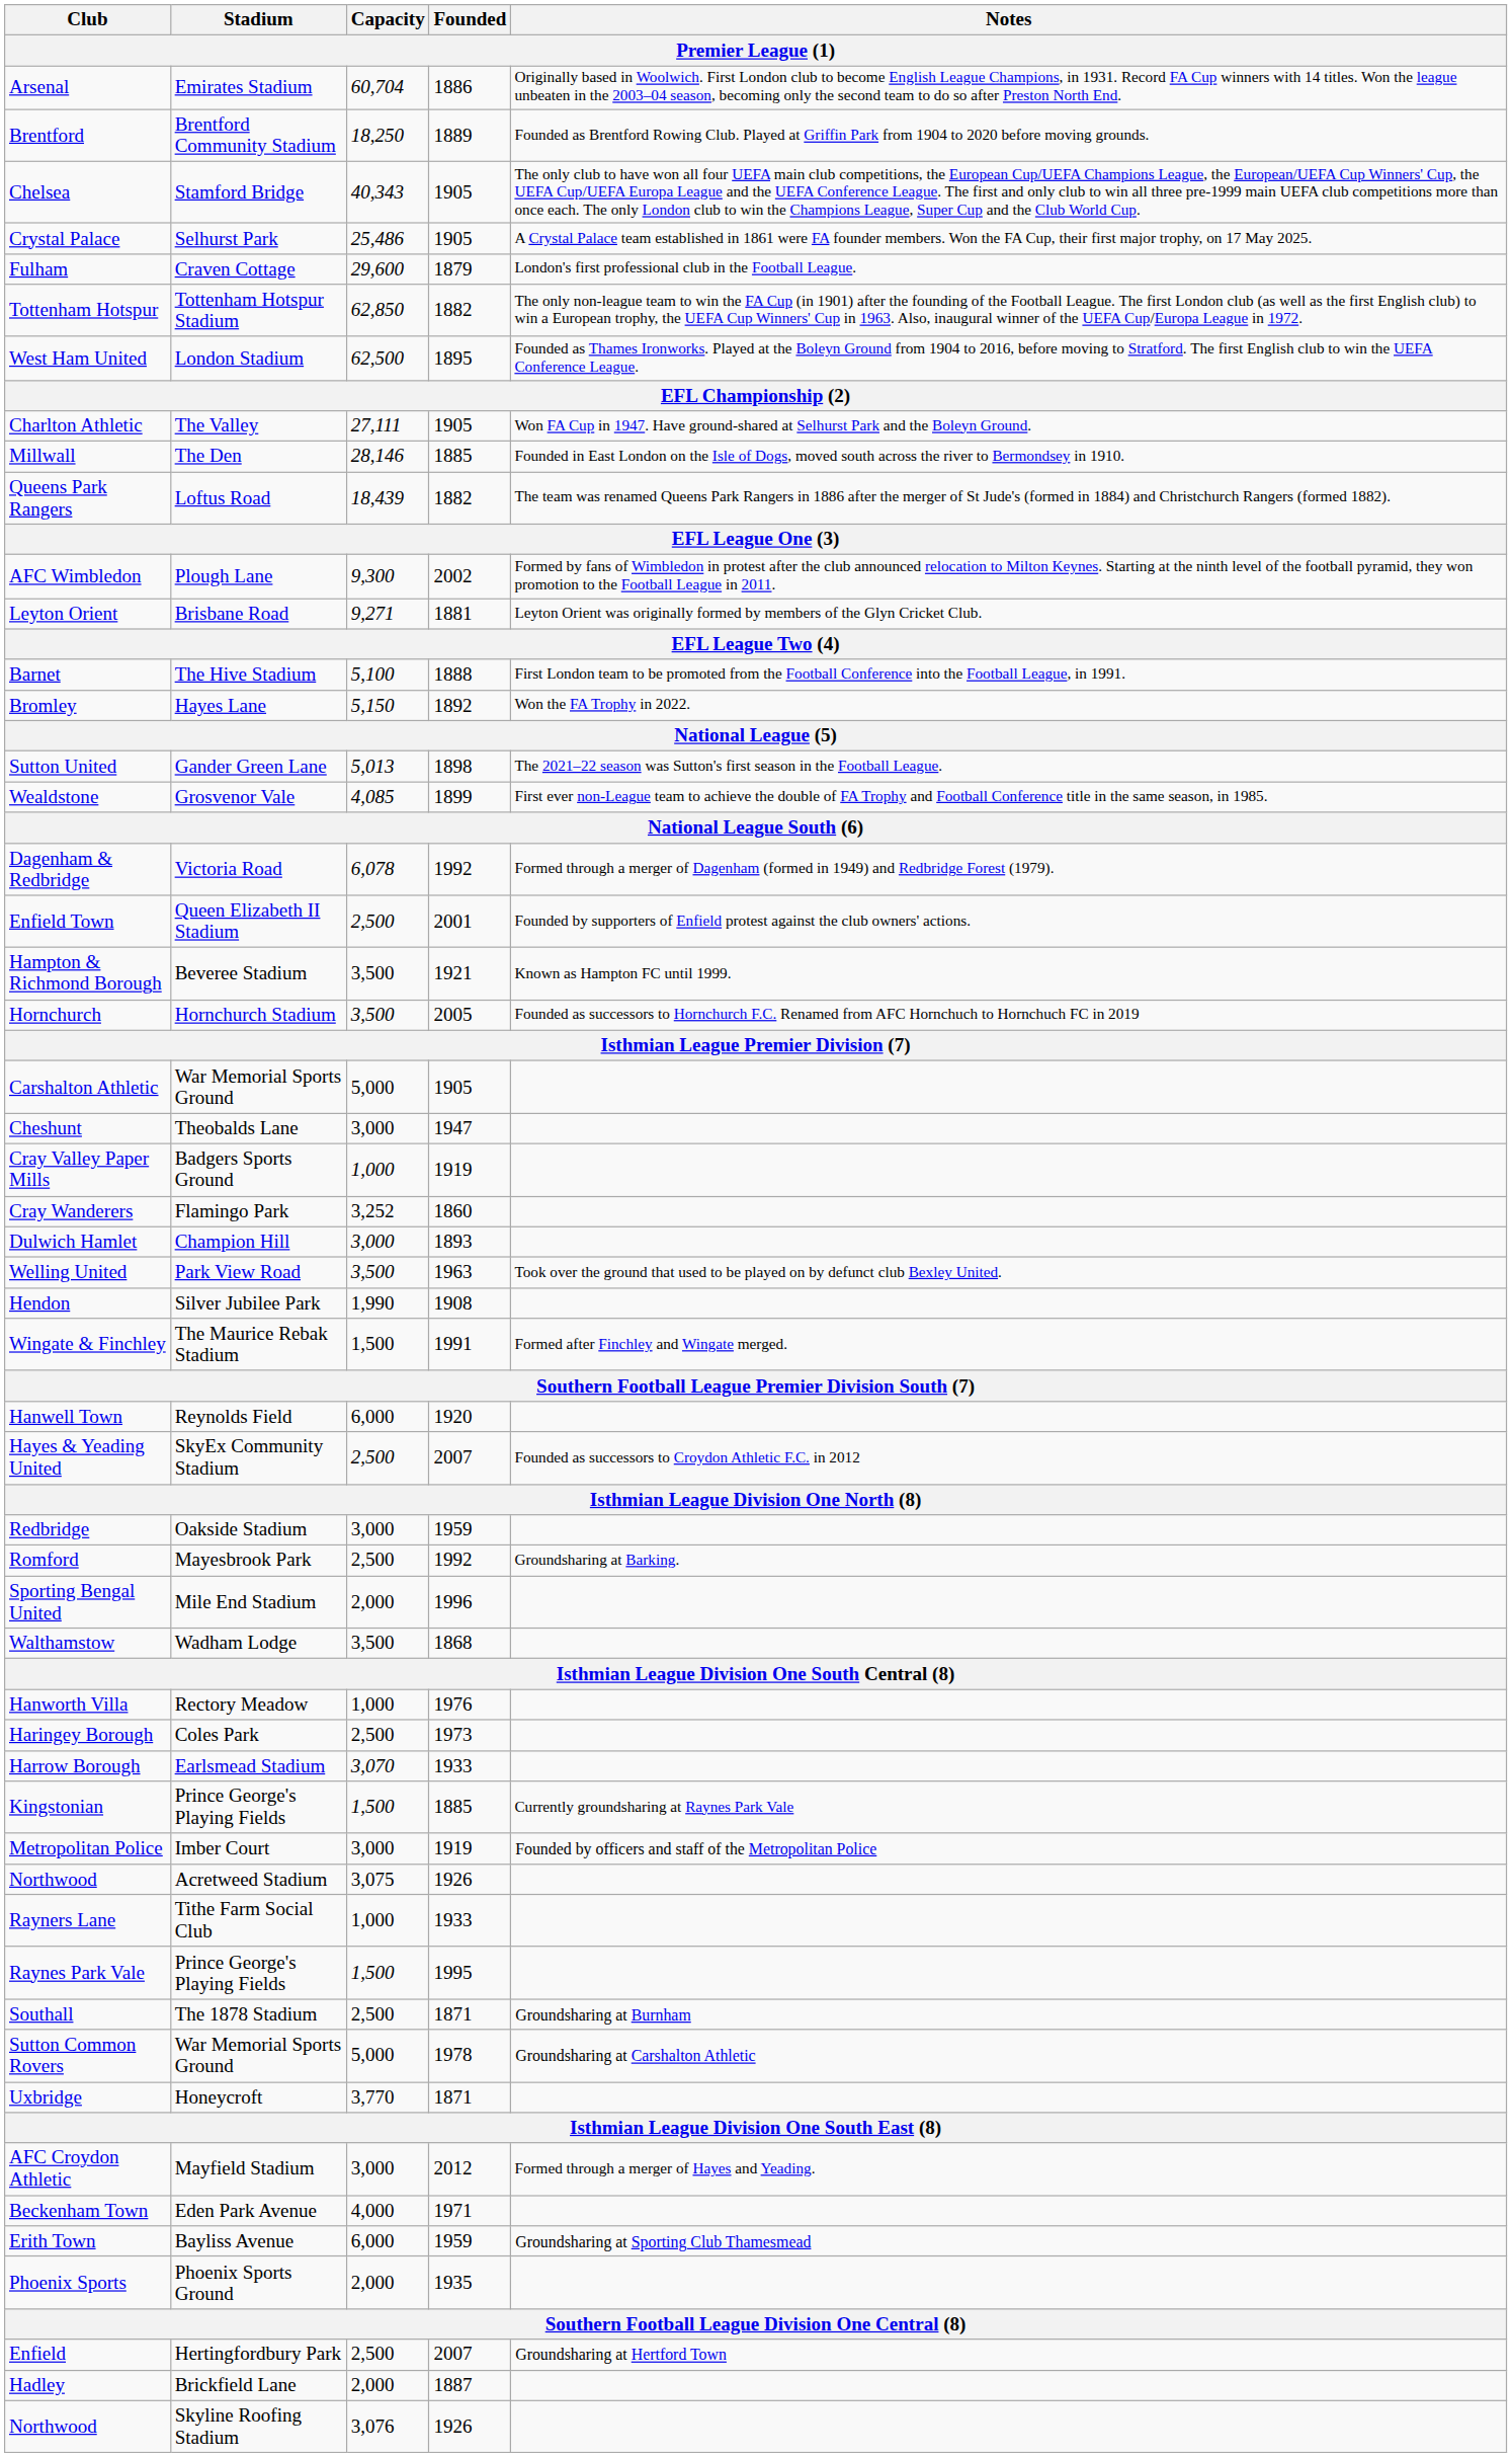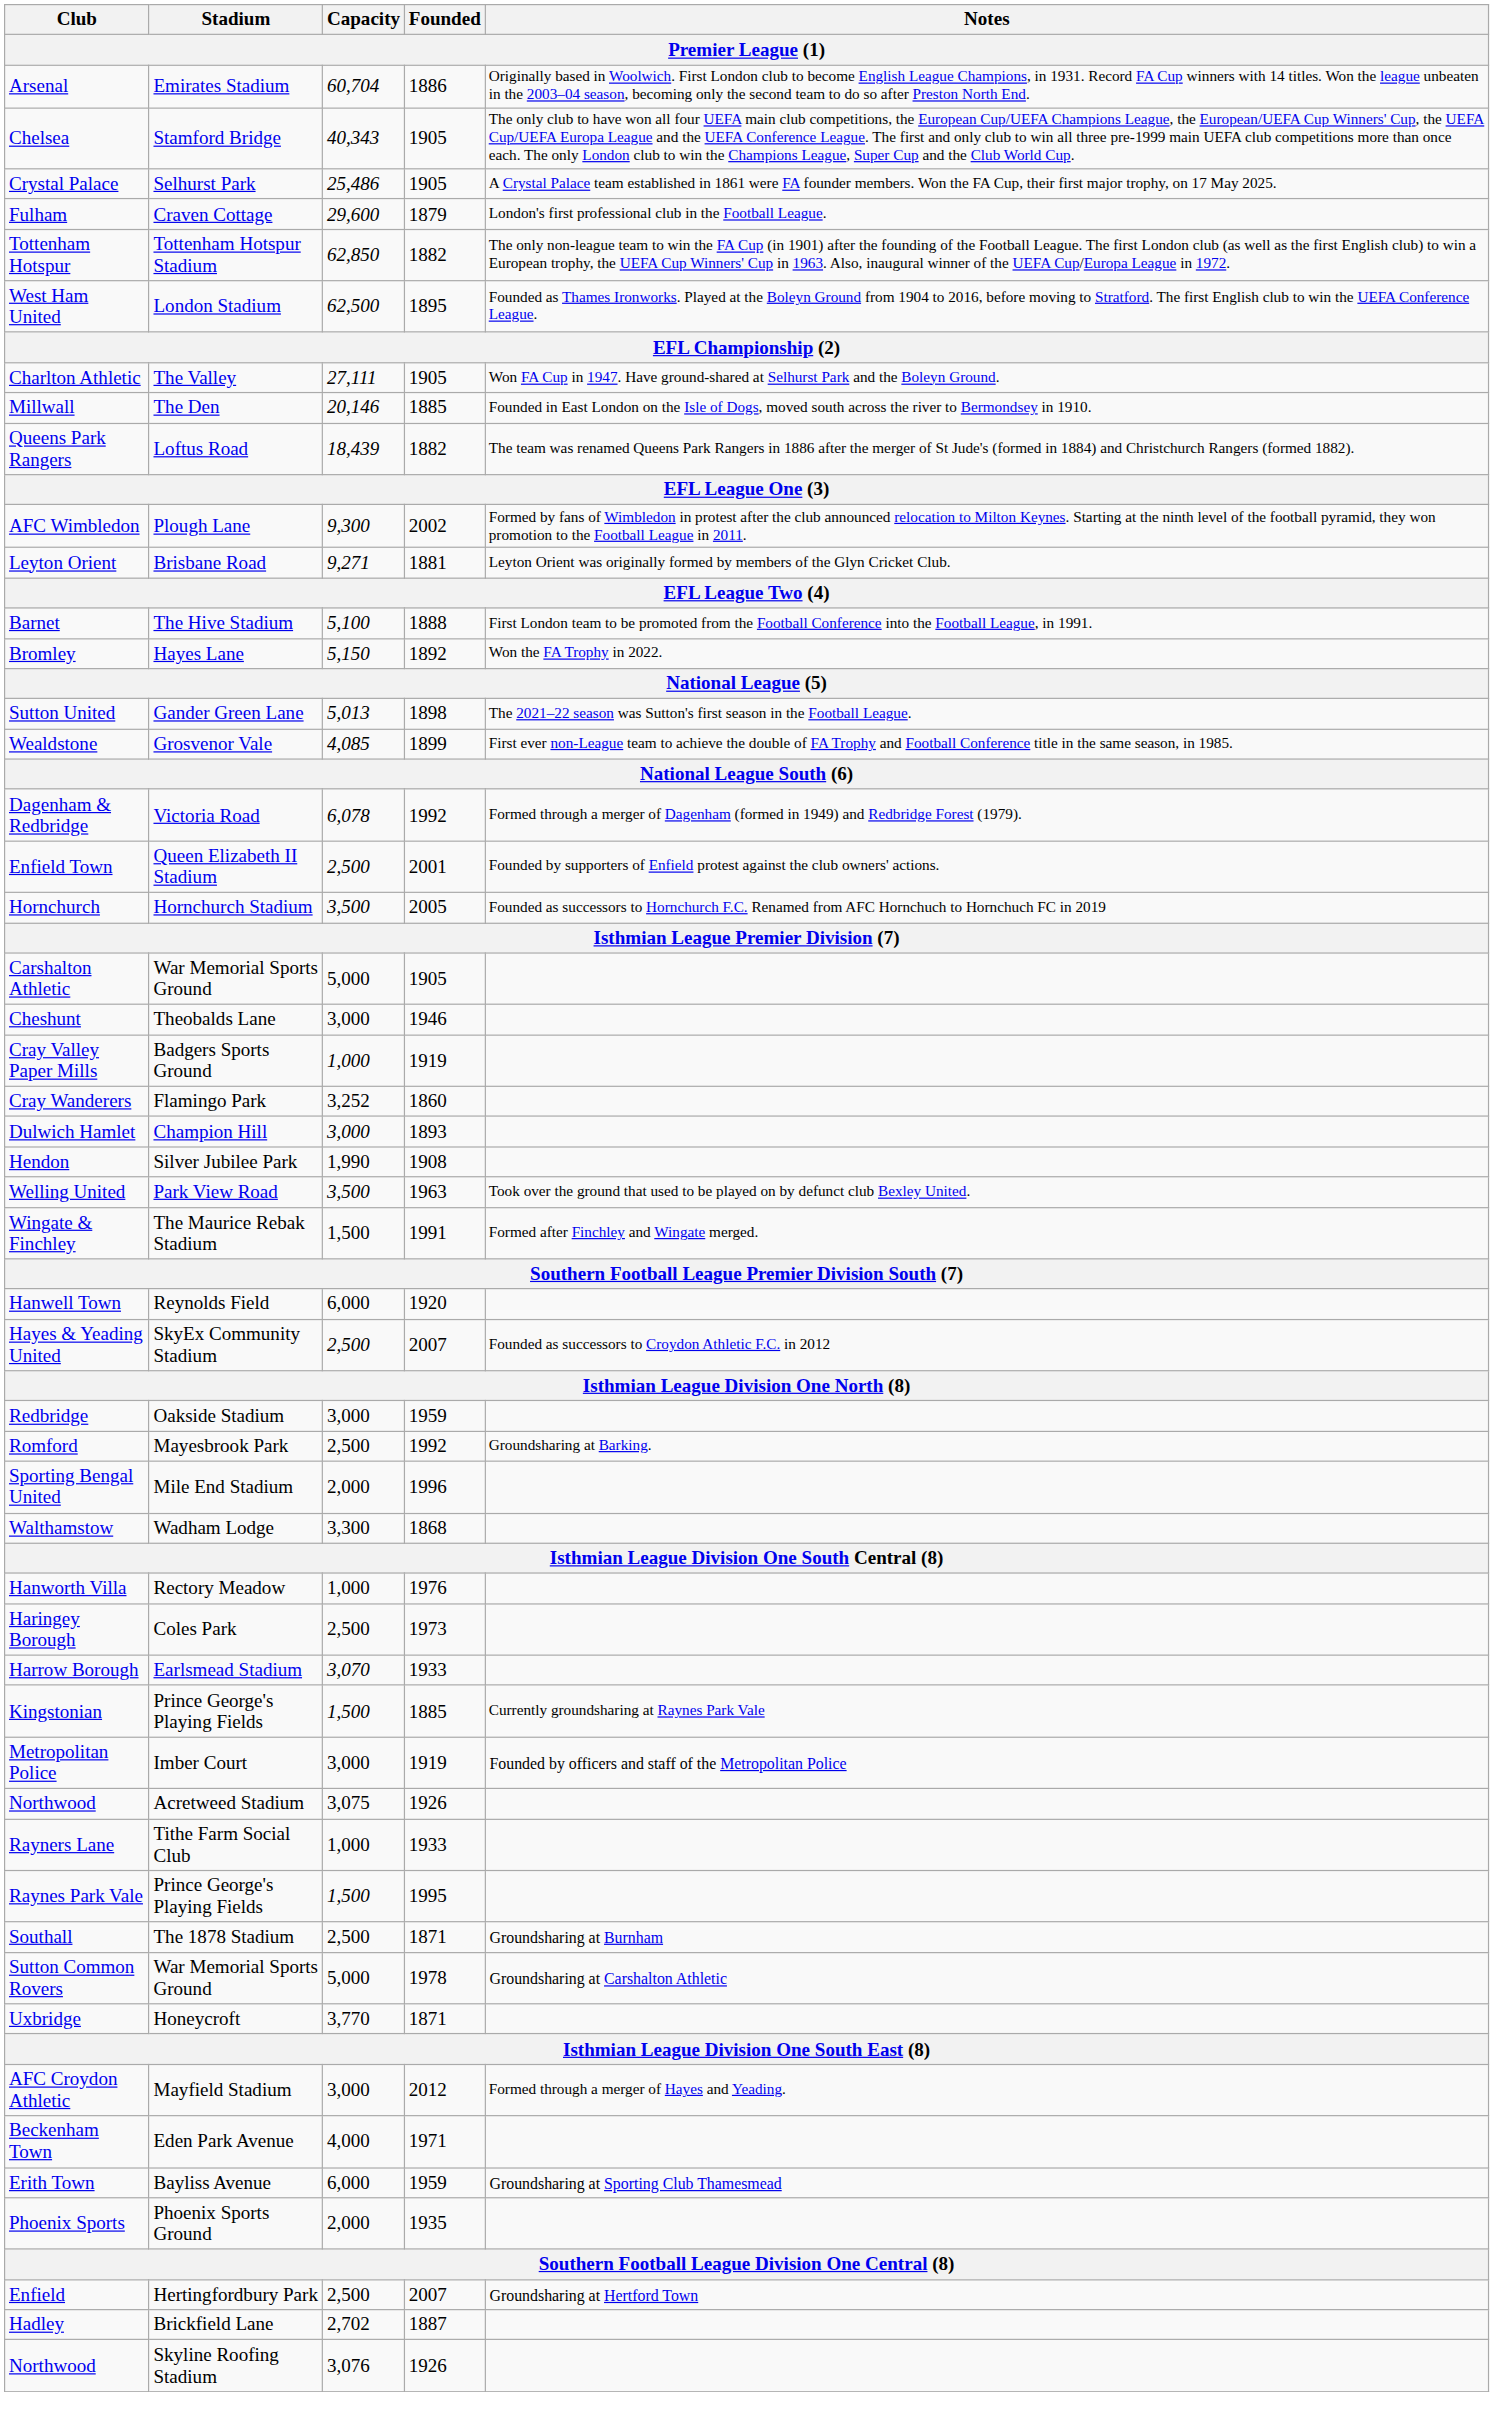- row: Brentford | Brentford Community Stadium | 18,250 | 1889 | Founded as Brentford Rowing Club. Played at Griffin Park from 1904 to 2020 before moving grounds.
Millwall | Capacity: 28,146 -> 20,146
- row: Hampton & Richmond Borough | Beveree Stadium | 3,500 | 1921 | Known as Hampton FC until 1999.
Cheshunt | Founded: 1947 -> 1946
rows swapped: Hendon <-> Welling United
Walthamstow | Capacity: 3,500 -> 3,300
Hadley | Capacity: 2,000 -> 2,702
